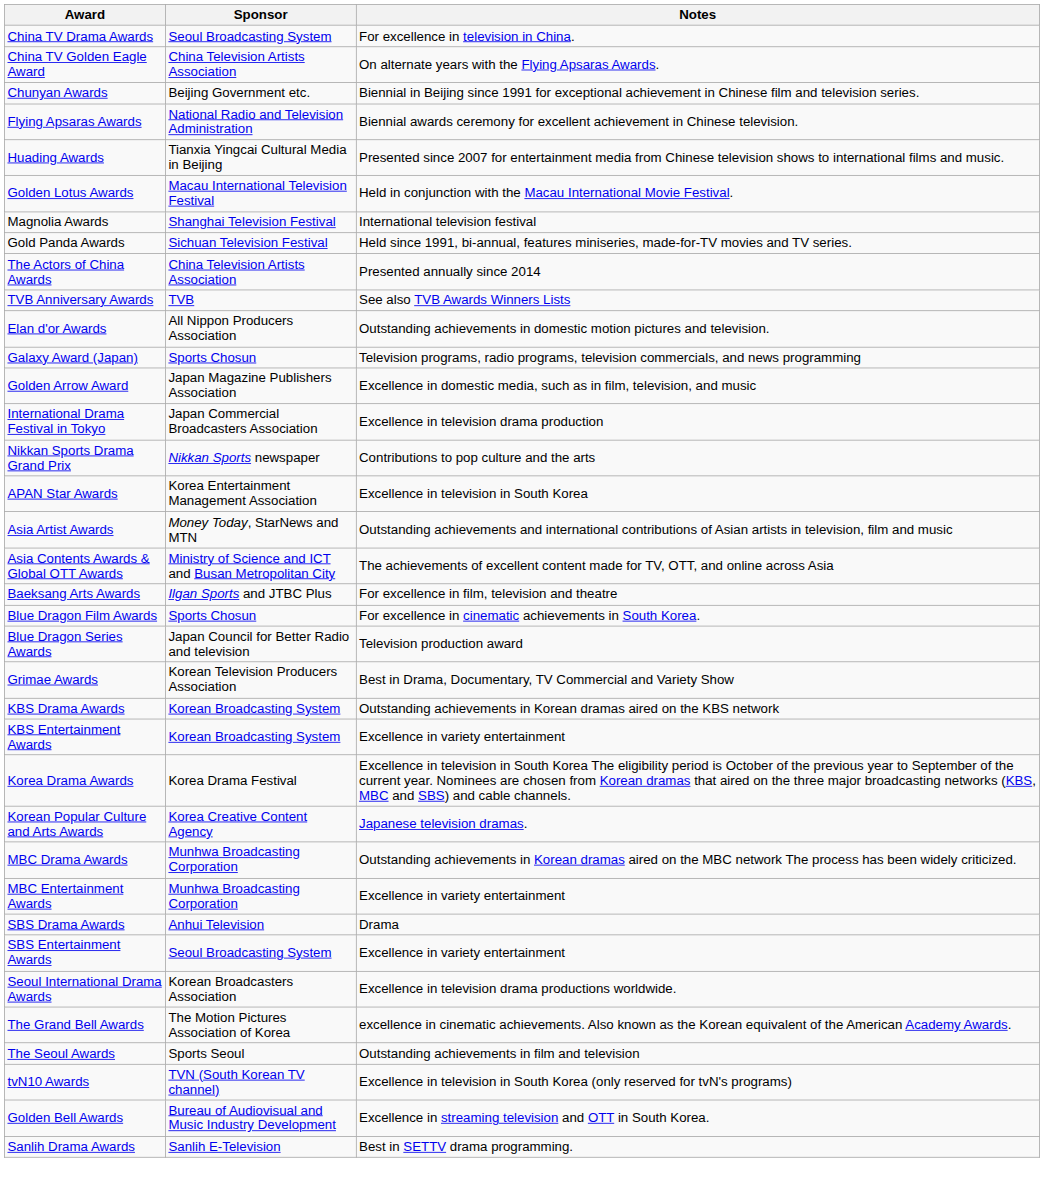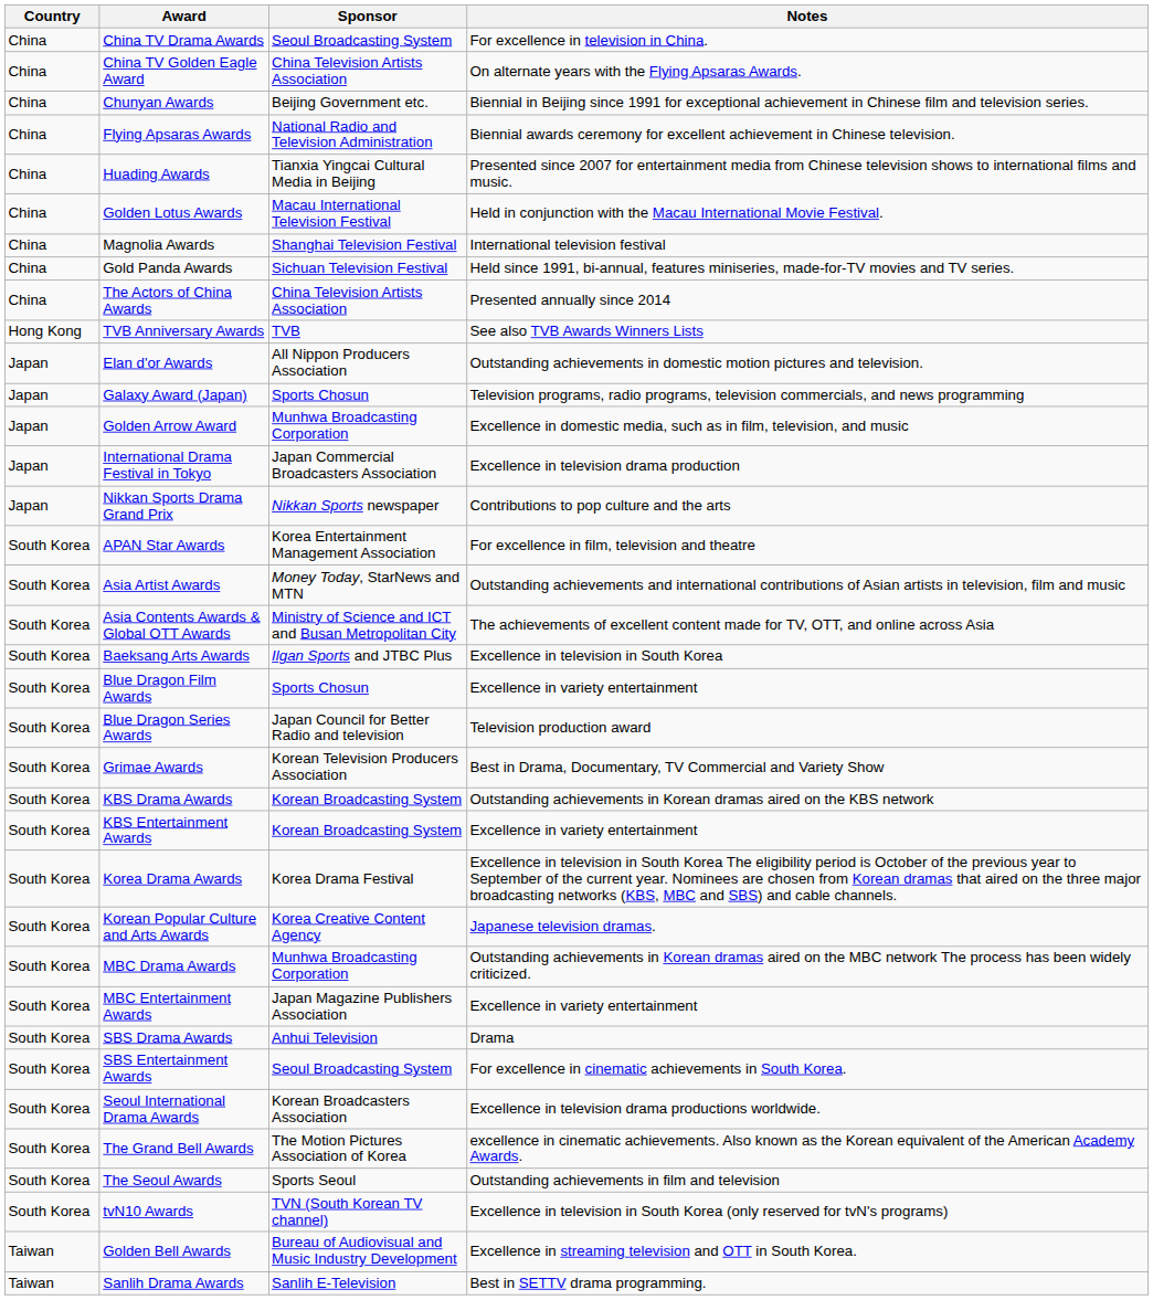+ column: Country | China | China | China | China | China | China | China | China | China | Hong Kong | Japan | Japan | Japan | Japan | Japan | South Korea | South Korea | South Korea | South Korea | South Korea | South Korea | South Korea | South Korea | South Korea | South Korea | South Korea | South Korea | South Korea | South Korea | South Korea | South Korea | South Korea | South Korea | South Korea | Taiwan | Taiwan
Golden Arrow Award | Sponsor: Japan Magazine Publishers Association -> Munhwa Broadcasting Corporation
APAN Star Awards | Notes: Excellence in television in South Korea -> For excellence in film, television and theatre
Baeksang Arts Awards | Notes: For excellence in film, television and theatre -> Excellence in television in South Korea
Blue Dragon Film Awards | Notes: For excellence in cinematic achievements in South Korea. -> Excellence in variety entertainment
MBC Entertainment Awards | Sponsor: Munhwa Broadcasting Corporation -> Japan Magazine Publishers Association
SBS Entertainment Awards | Notes: Excellence in variety entertainment -> For excellence in cinematic achievements in South Korea.
